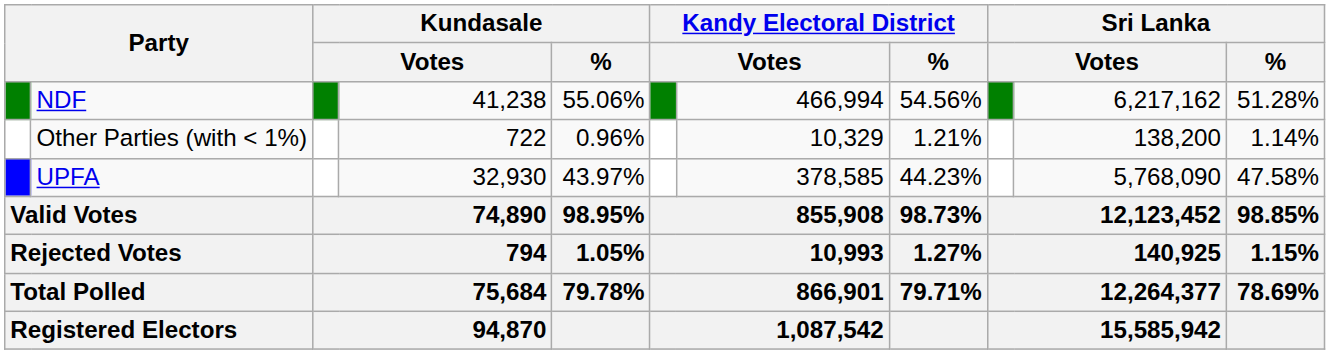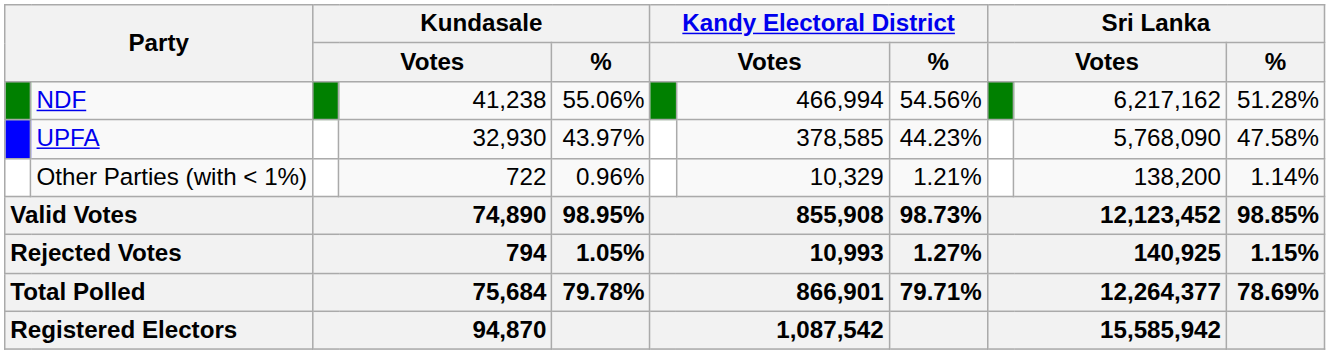rows swapped: UPFA <-> Other Parties (with < 1%)
